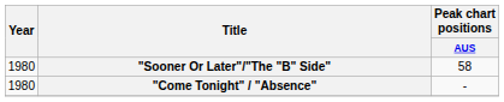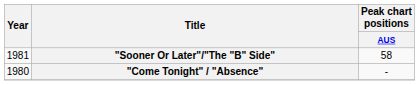"Sooner Or Later"/"The "B" Side" | Year: 1980 -> 1981
